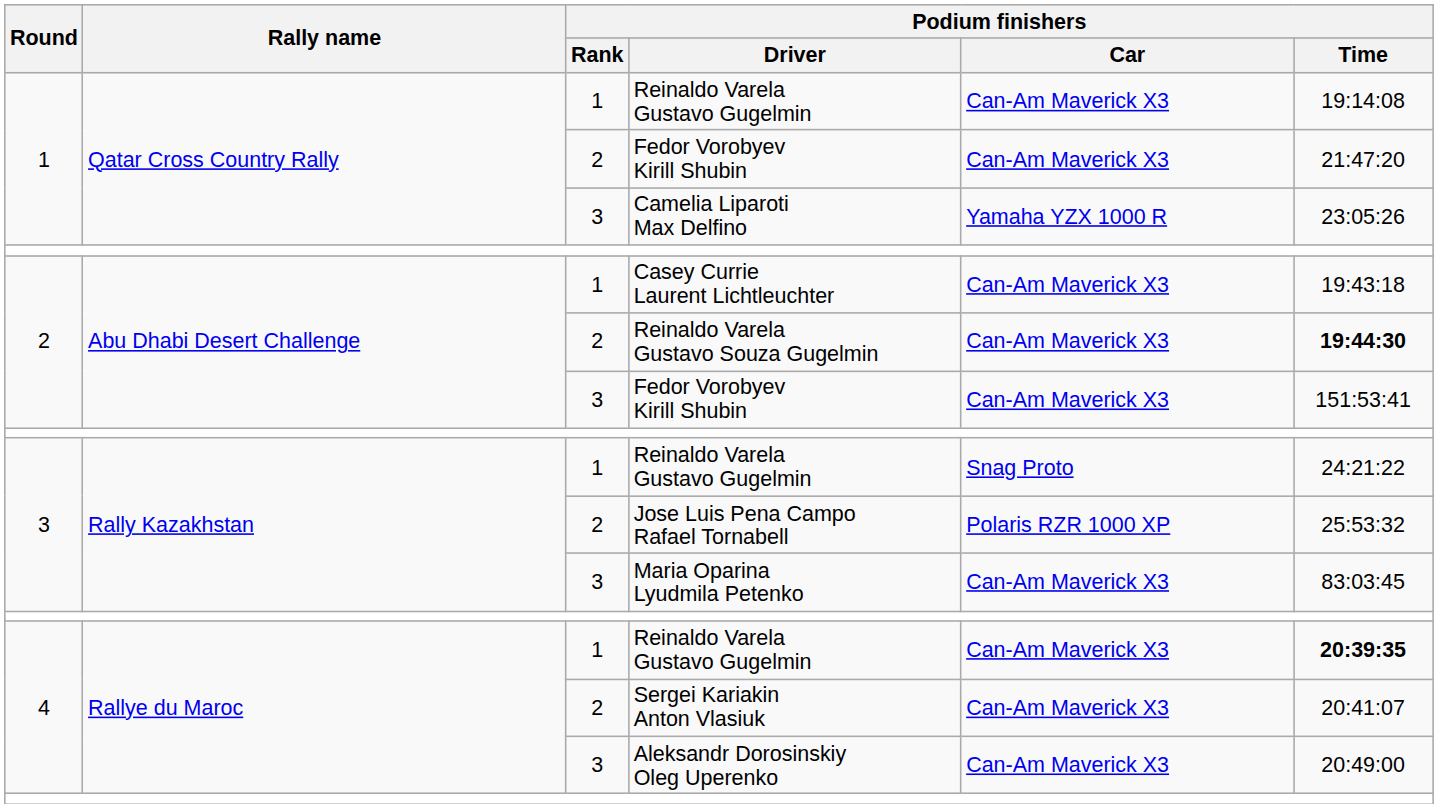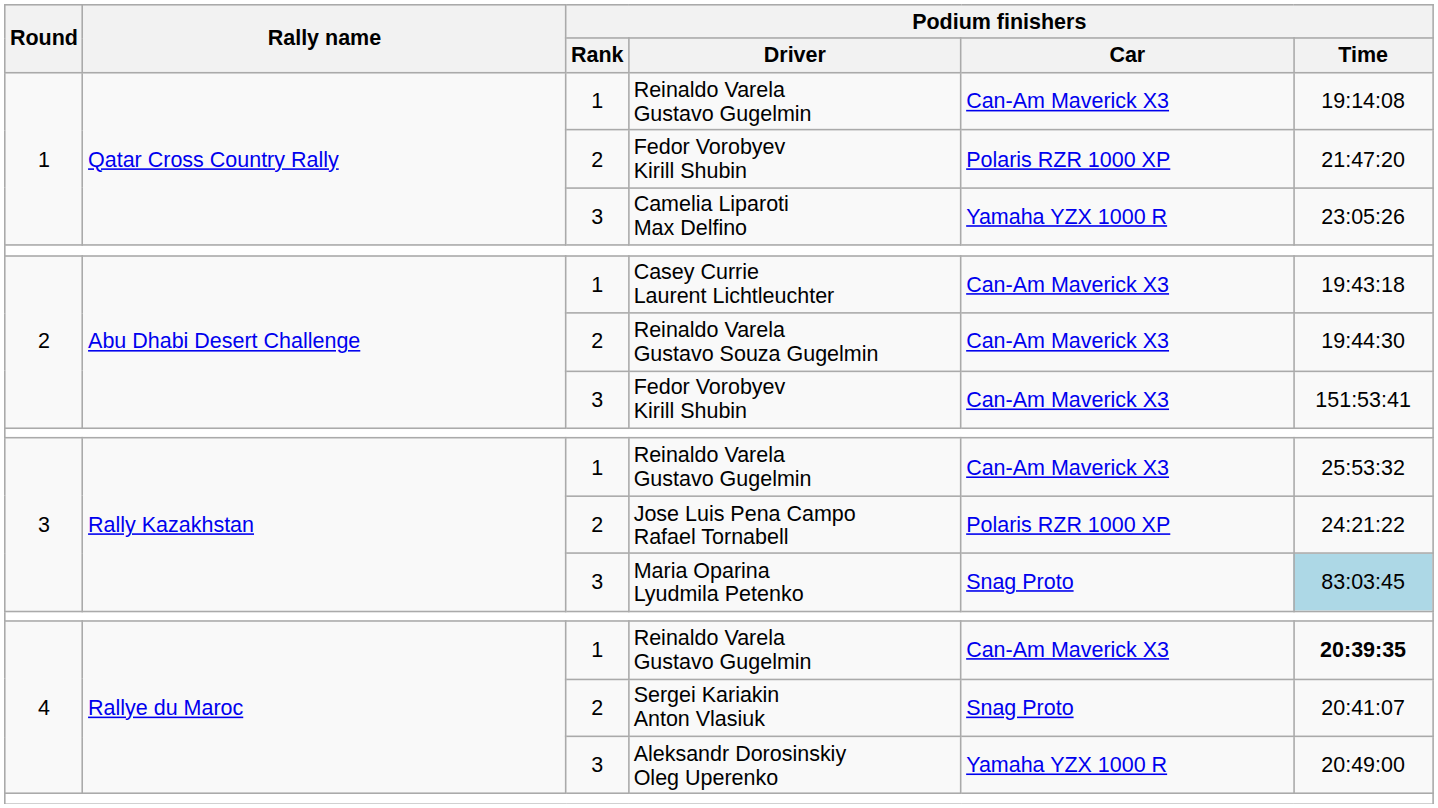1 / Fedor Vorobyev Kirill Shubin | Podium finishers / Car: Can-Am Maverick X3 -> Polaris RZR 1000 XP
Reinaldo Varela Gustavo Souza Gugelmin | Podium finishers / Time: bold -> normal
3 / Reinaldo Varela Gustavo Gugelmin | Podium finishers / Car: Snag Proto -> Can-Am Maverick X3
3 / Reinaldo Varela Gustavo Gugelmin | Podium finishers / Time: 24:21:22 -> 25:53:32
Jose Luis Pena Campo Rafael Tornabell | Podium finishers / Time: 25:53:32 -> 24:21:22
Maria Oparina Lyudmila Petenko | Podium finishers / Car: Can-Am Maverick X3 -> Snag Proto
Maria Oparina Lyudmila Petenko | Podium finishers / Time: no background -> lightblue background
Sergei Kariakin Anton Vlasiuk | Podium finishers / Car: Can-Am Maverick X3 -> Snag Proto
Aleksandr Dorosinskiy Oleg Uperenko | Podium finishers / Car: Can-Am Maverick X3 -> Yamaha YZX 1000 R
